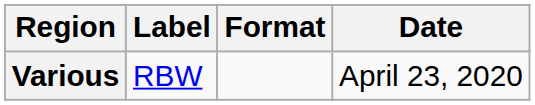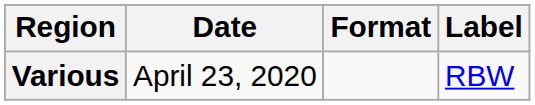columns swapped: Date <-> Label
